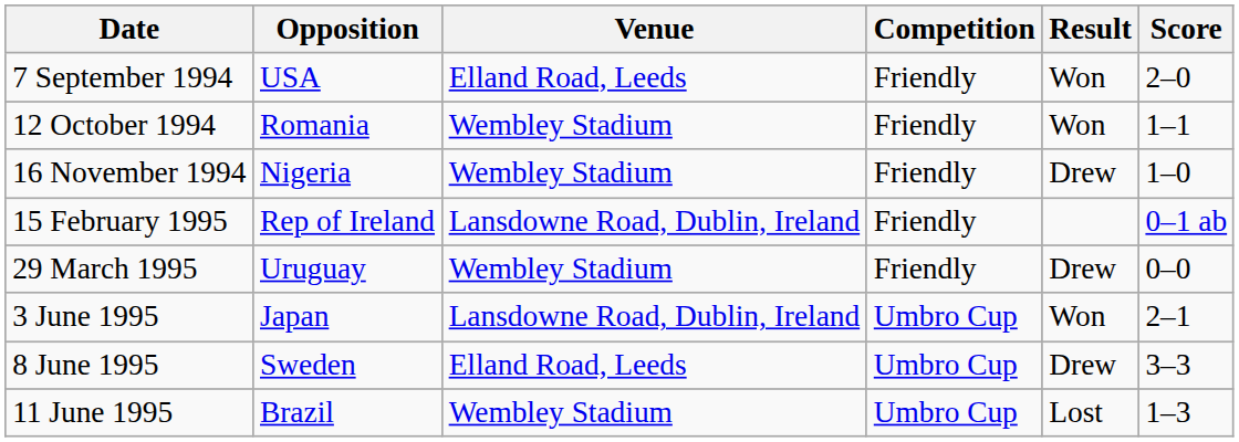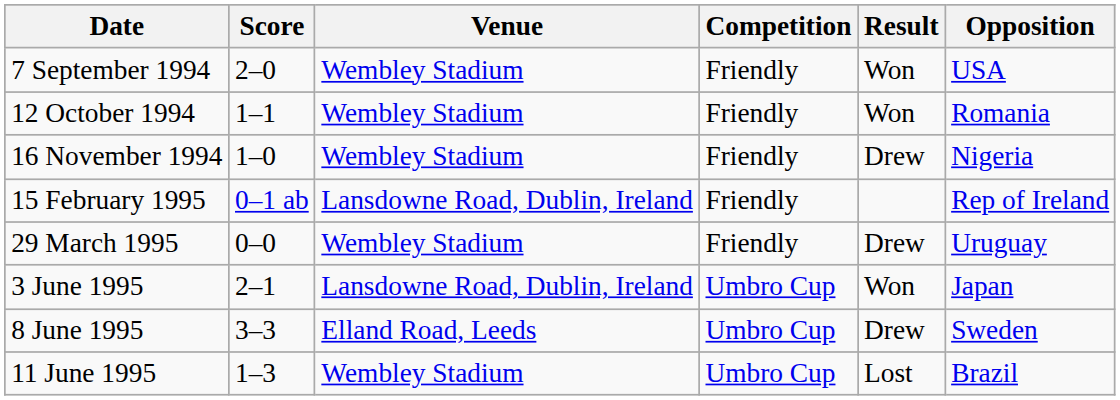columns swapped: Opposition <-> Score
7 September 1994 | Venue: Elland Road, Leeds -> Wembley Stadium
